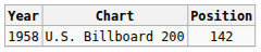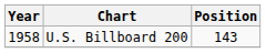U.S. Billboard 200 | Position: 142 -> 143
